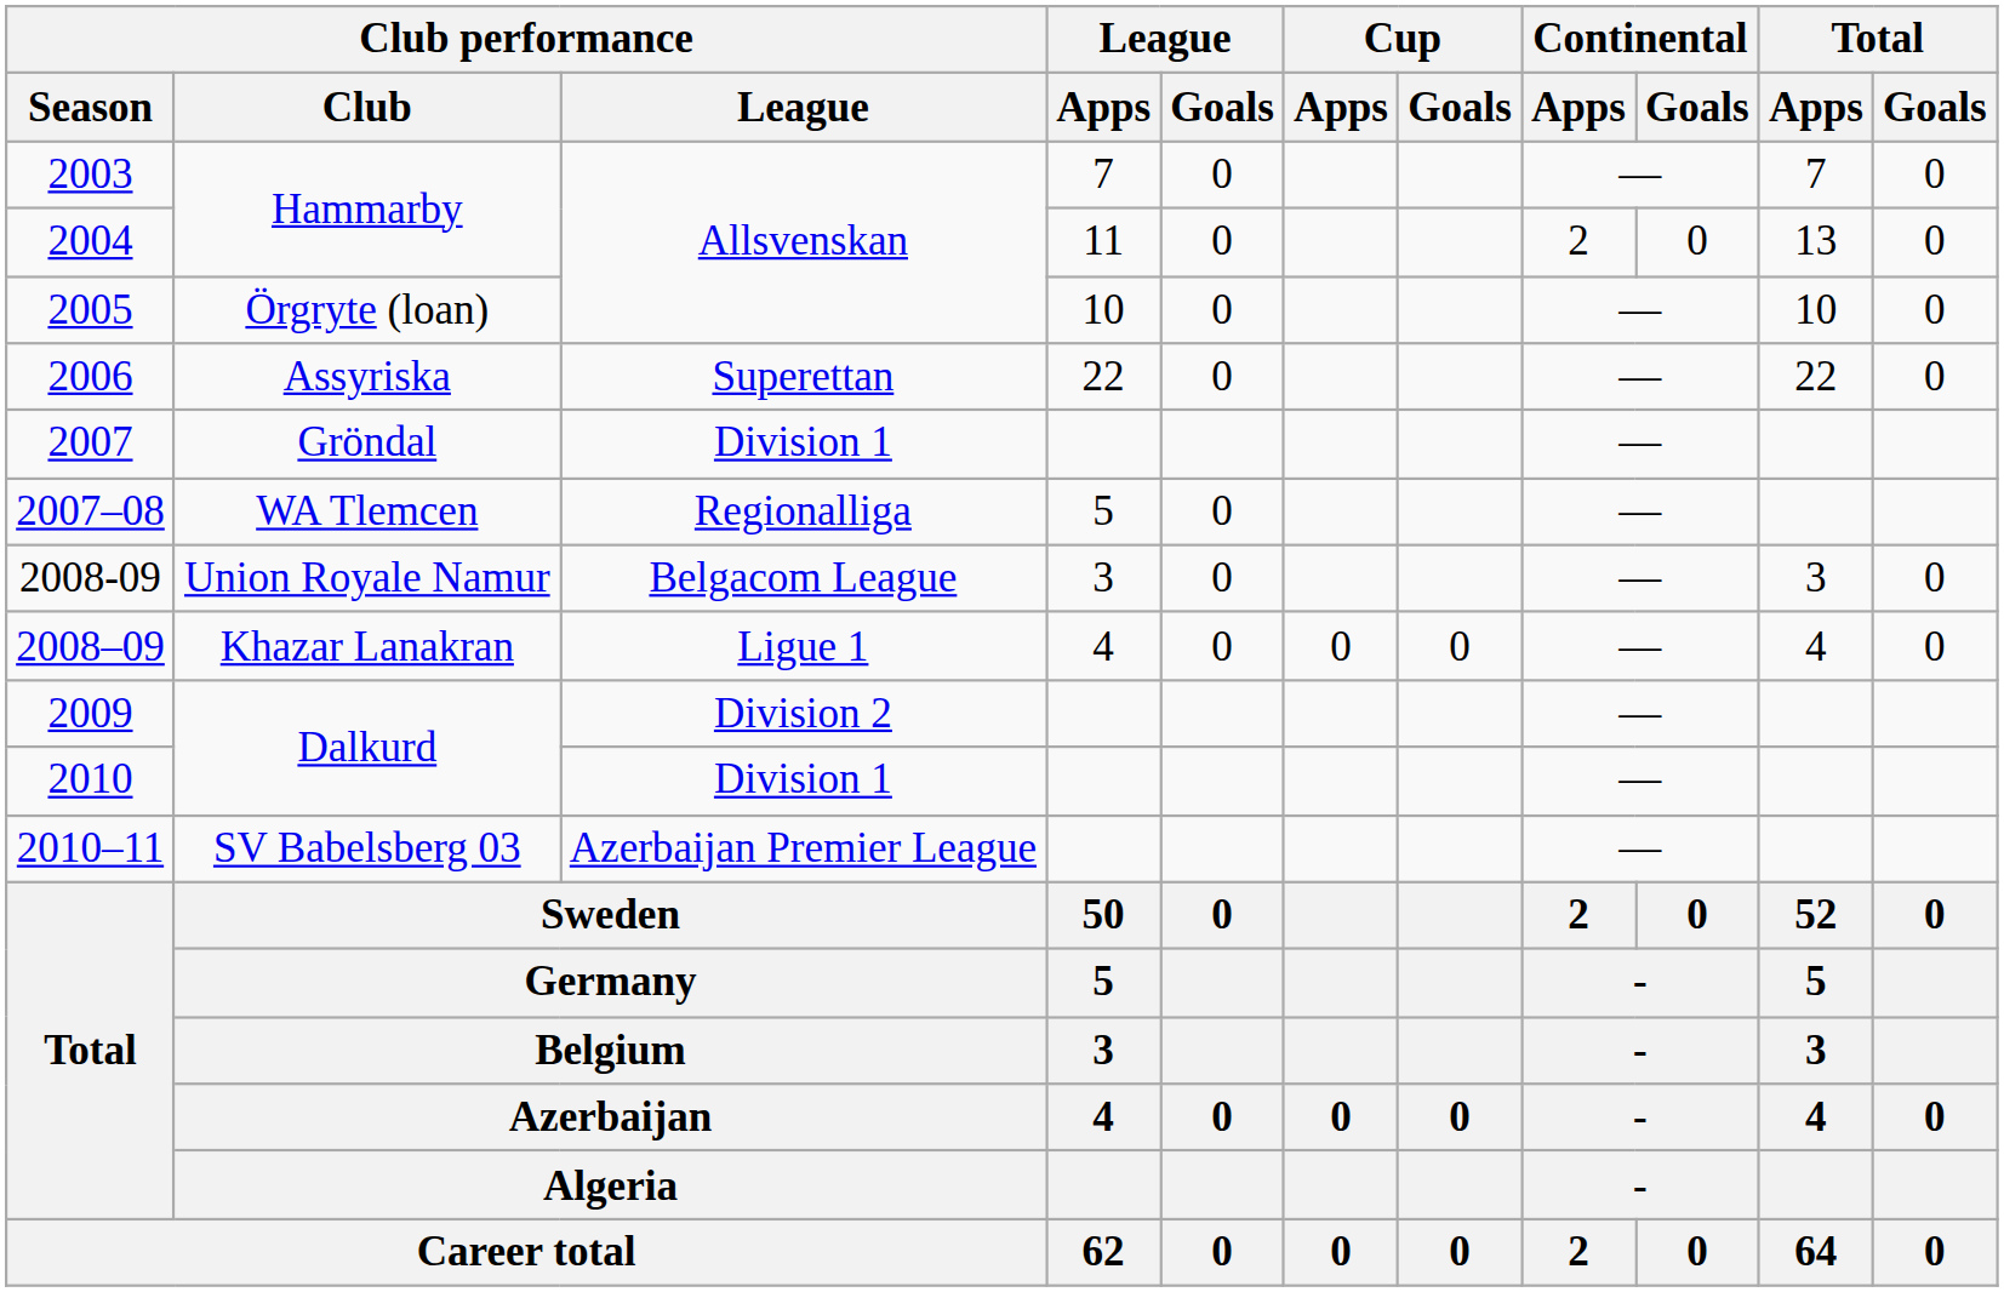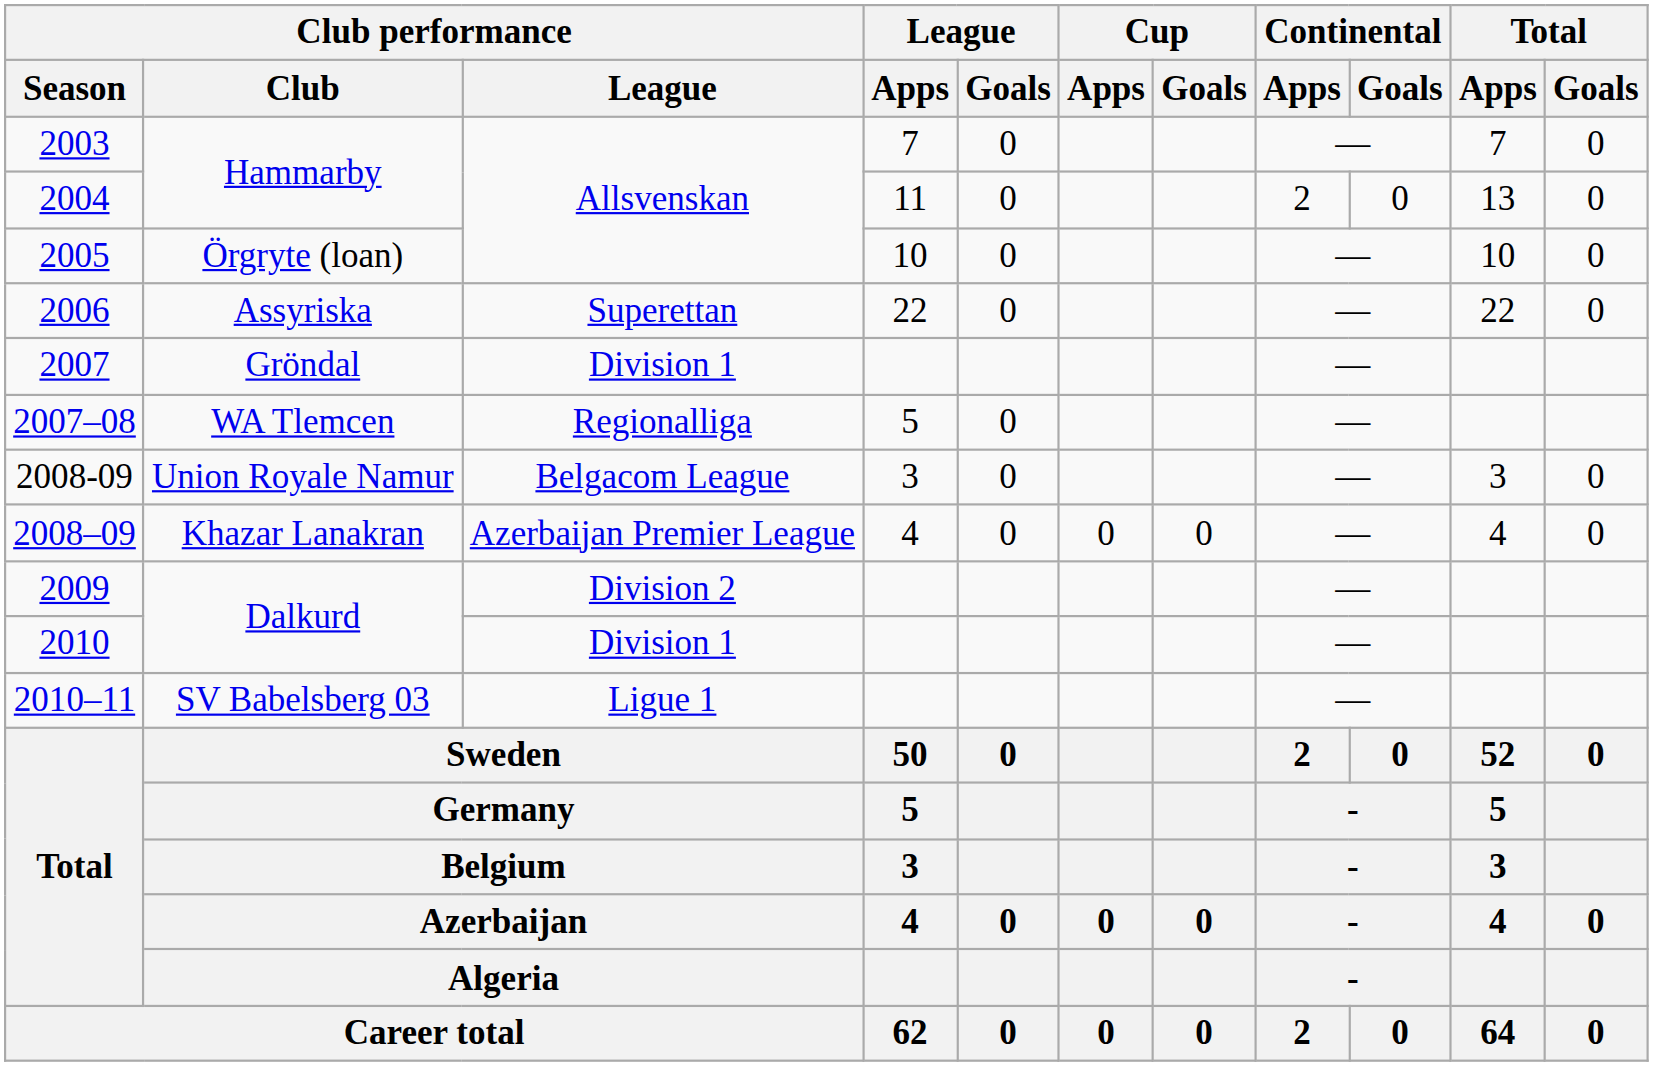2008–09 | Club performance / League: Ligue 1 -> Azerbaijan Premier League
2010–11 | Club performance / League: Azerbaijan Premier League -> Ligue 1
